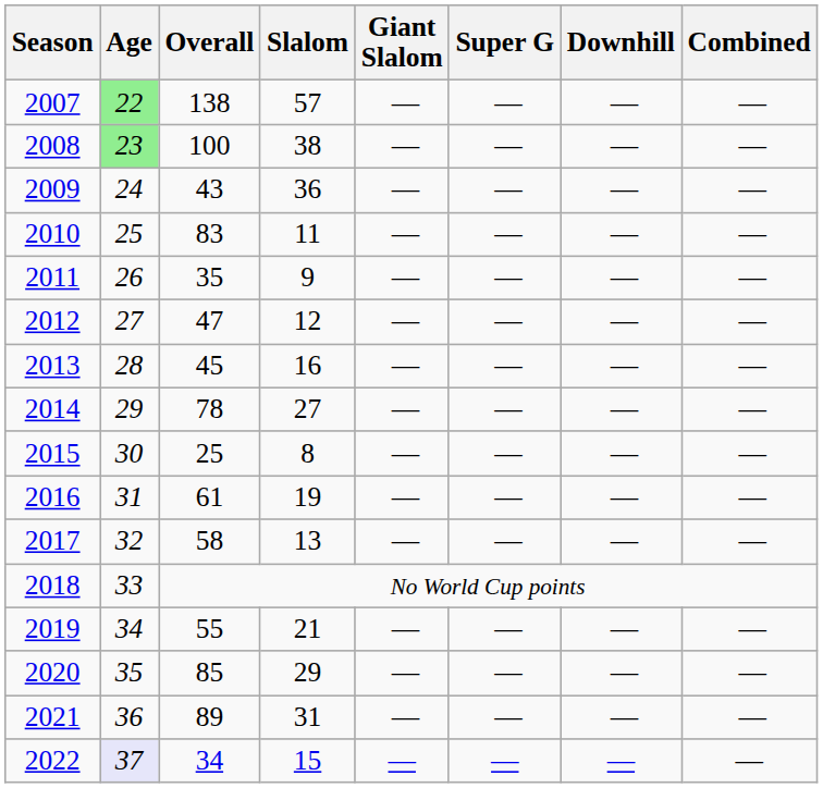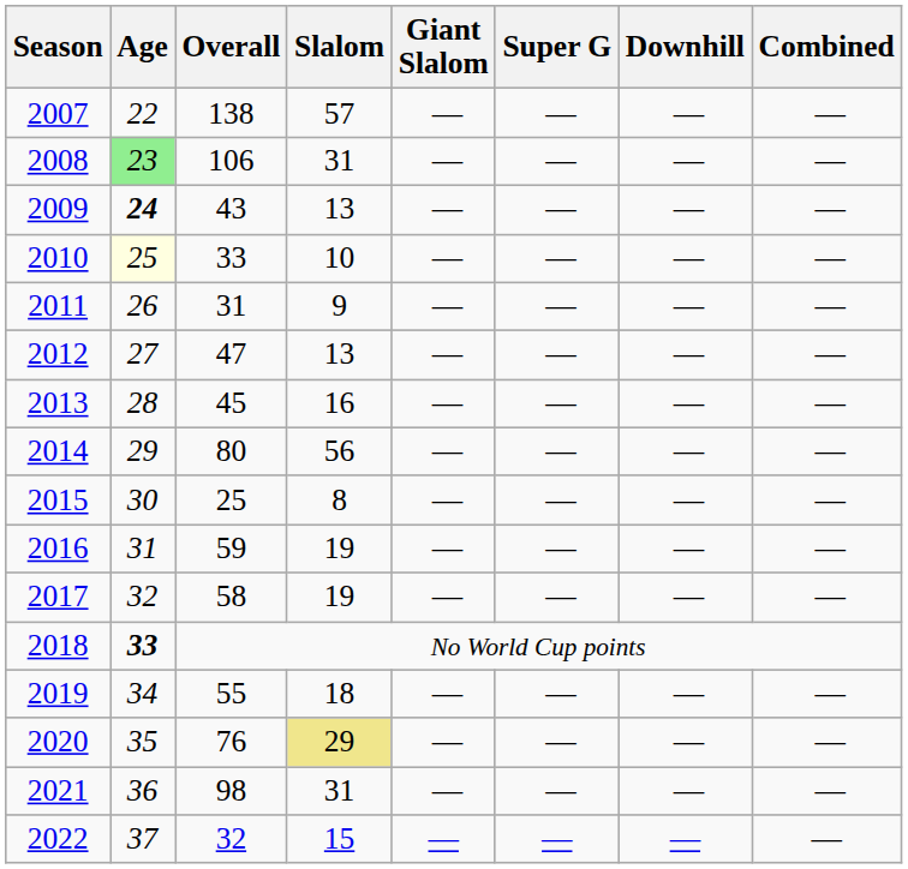2007 | Age: lightgreen background -> no background
2008 | Overall: 100 -> 106
2008 | Slalom: 38 -> 31
2009 | Age: normal -> bold
2009 | Slalom: 36 -> 13
2010 | Age: no background -> lightyellow background
2010 | Overall: 83 -> 33
2010 | Slalom: 11 -> 10
2011 | Overall: 35 -> 31
2012 | Slalom: 12 -> 13
2014 | Overall: 78 -> 80
2014 | Slalom: 27 -> 56
2016 | Overall: 61 -> 59
2017 | Slalom: 13 -> 19
2018 | Age: normal -> bold
2019 | Slalom: 21 -> 18
2020 | Overall: 85 -> 76
2020 | Slalom: no background -> khaki background
2021 | Overall: 89 -> 98
2022 | Age: lavender background -> no background
2022 | Overall: 34 -> 32
